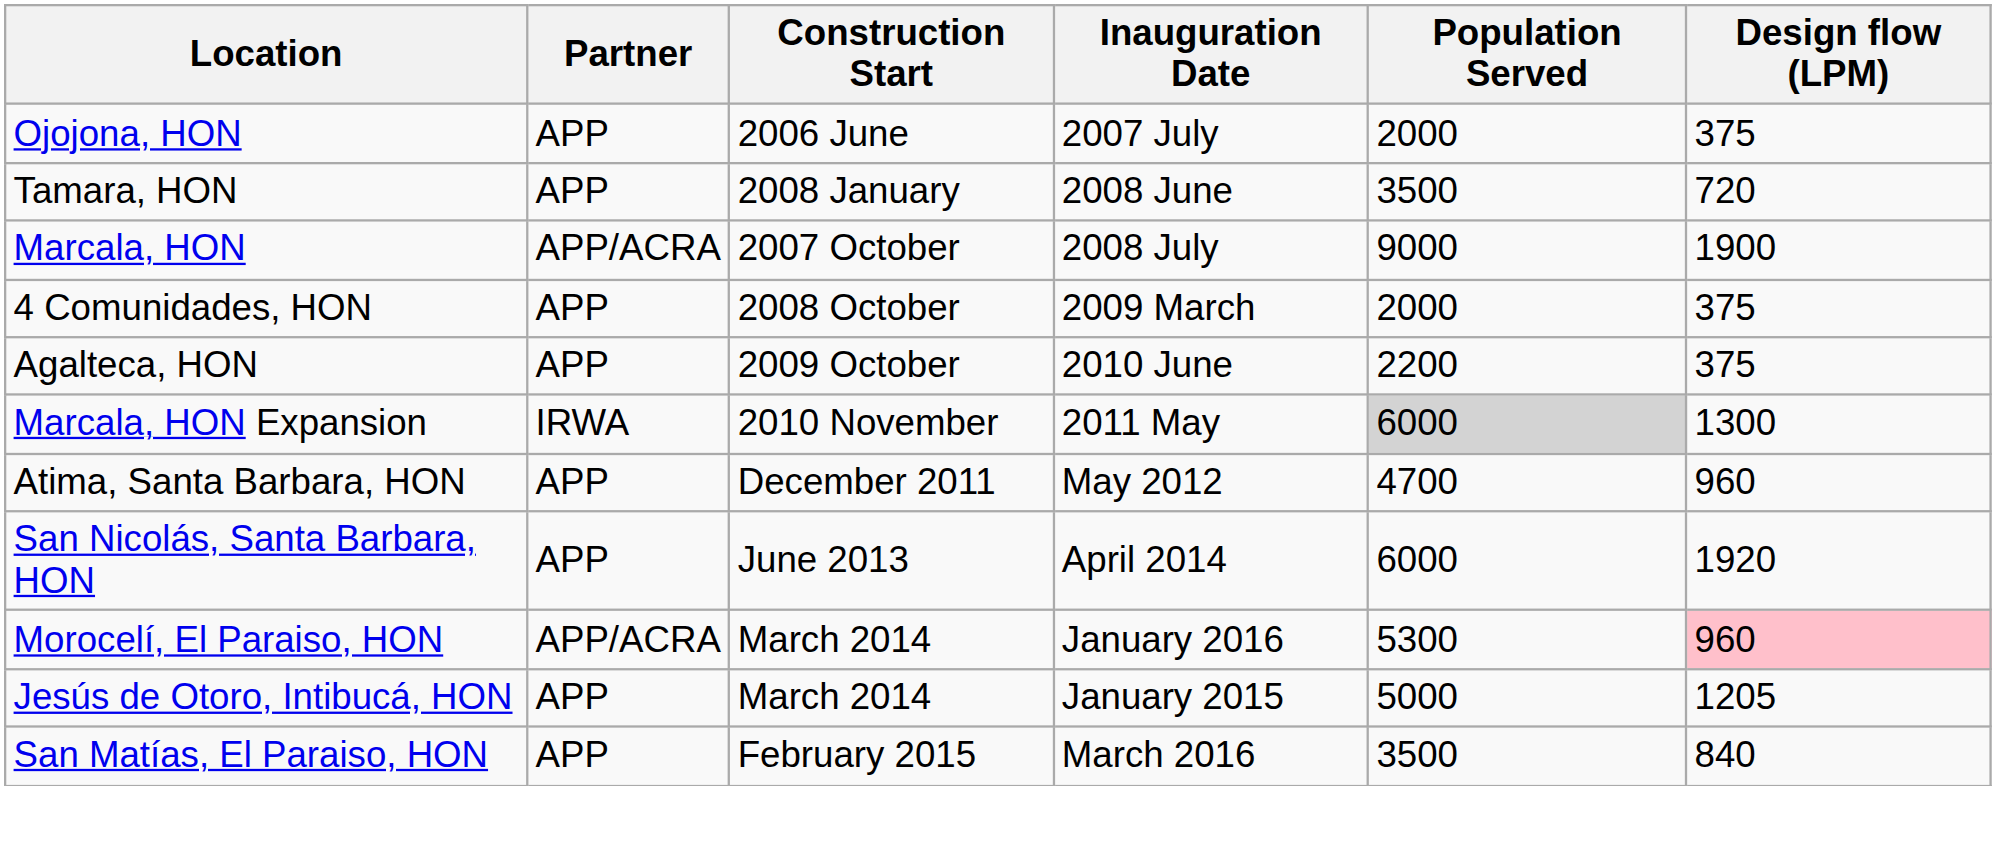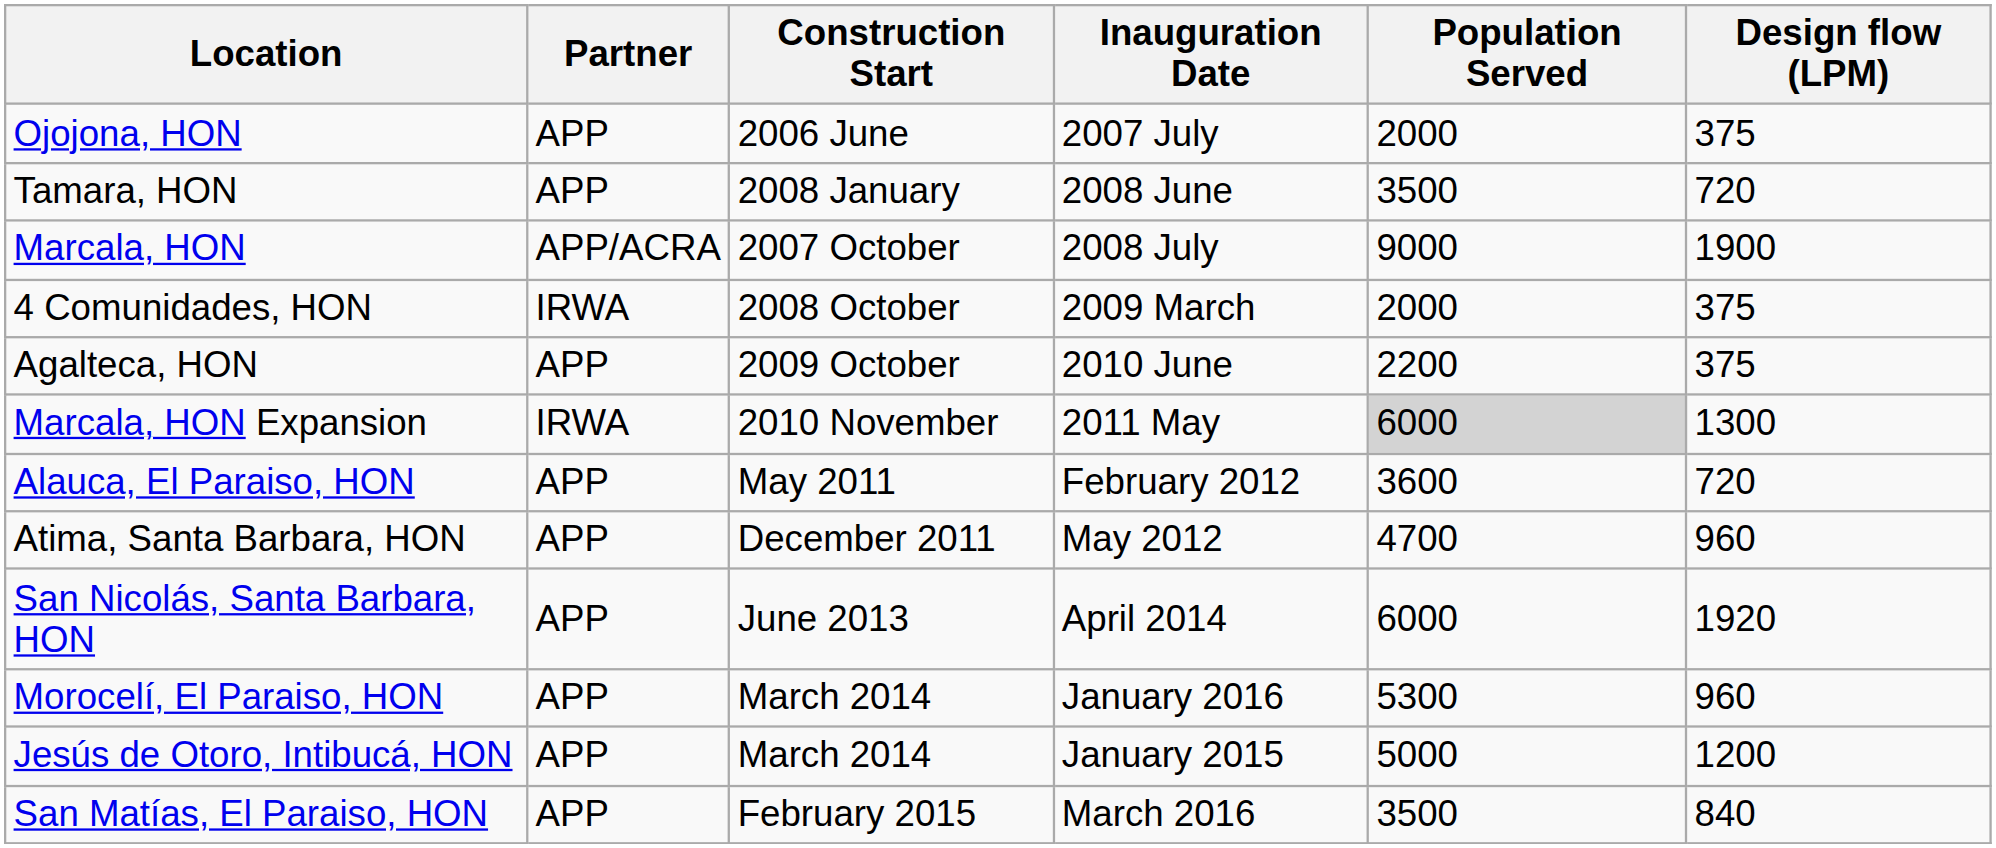4 Comunidades, HON | Partner: APP -> IRWA
+ row: Alauca, El Paraiso, HON | APP | May 2011 | February 2012 | 3600 | 720
Morocelí, El Paraiso, HON | Partner: APP/ACRA -> APP
Morocelí, El Paraiso, HON | Design flow (LPM): pink background -> no background
Jesús de Otoro, Intibucá, HON | Design flow (LPM): 1205 -> 1200
